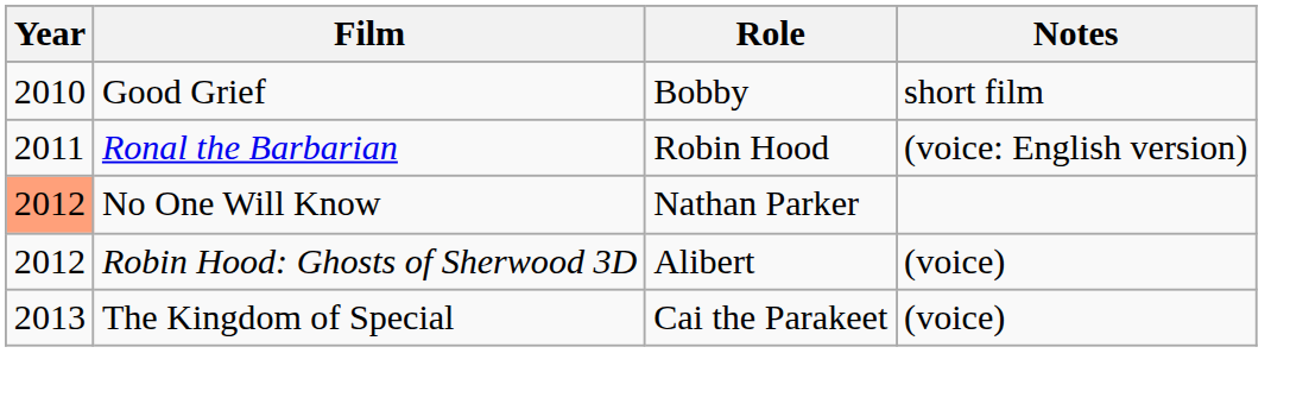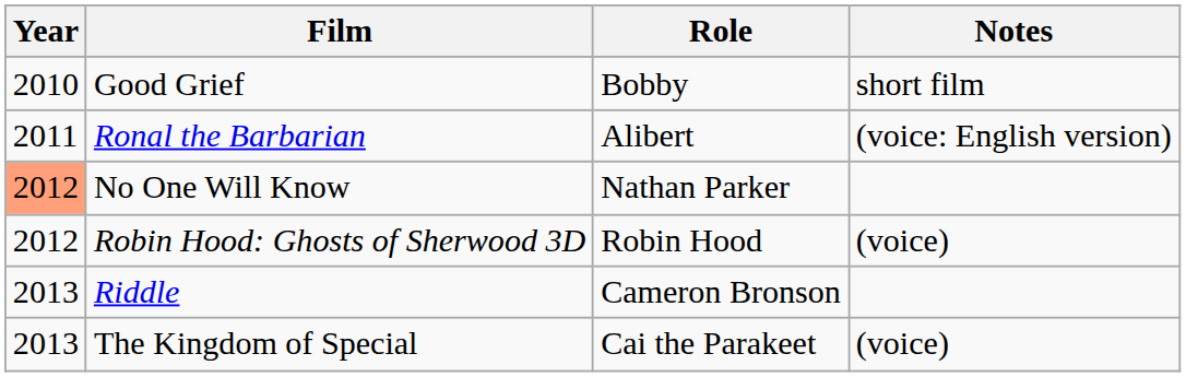Ronal the Barbarian | Role: Robin Hood -> Alibert
Robin Hood: Ghosts of Sherwood 3D | Role: Alibert -> Robin Hood
+ row: 2013 | Riddle | Cameron Bronson
